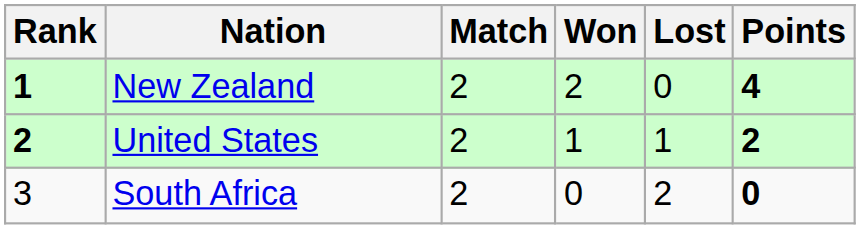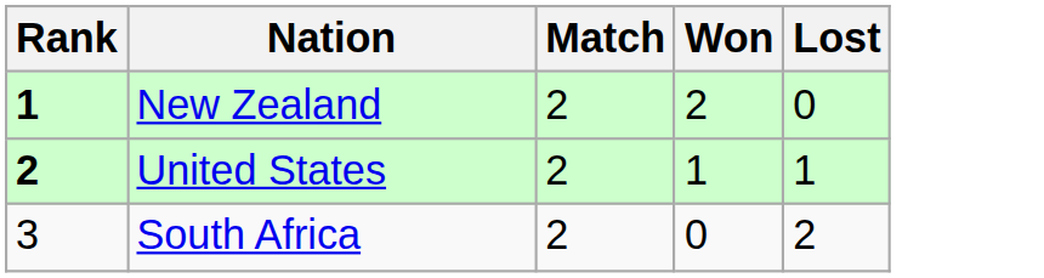- column: Points | 4 | 2 | 0
